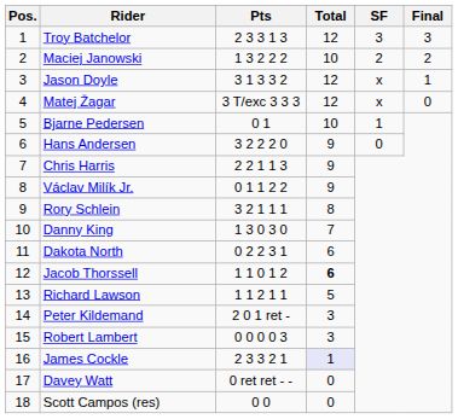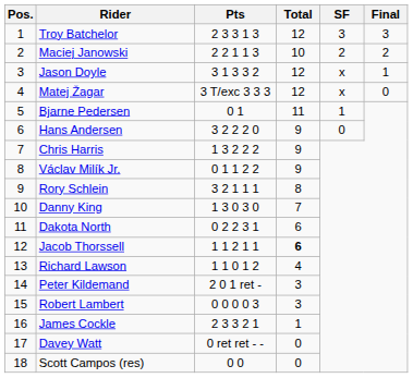Maciej Janowski | Pts: 1 3 2 2 2 -> 2 2 1 1 3
Bjarne Pedersen | Total: 10 -> 11
Chris Harris | Pts: 2 2 1 1 3 -> 1 3 2 2 2
Jacob Thorssell | Pts: 1 1 0 1 2 -> 1 1 2 1 1
Richard Lawson | Pts: 1 1 2 1 1 -> 1 1 0 1 2
Richard Lawson | Total: 5 -> 4
James Cockle | Total: lavender background -> no background
